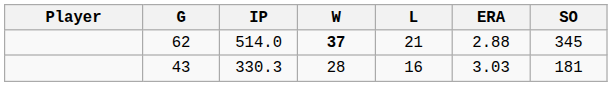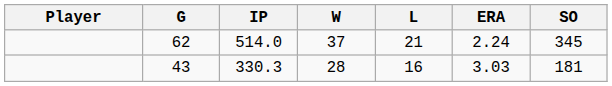62 | W: bold -> normal
62 | ERA: 2.88 -> 2.24
